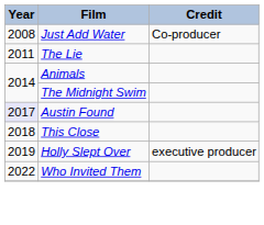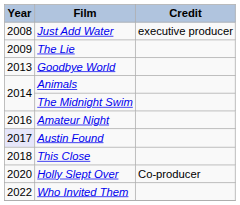Just Add Water | Credit: Co-producer -> executive producer
The Lie | Year: 2011 -> 2009
+ row: 2013 | Goodbye World
+ row: 2016 | Amateur Night
Holly Slept Over | Year: 2019 -> 2020
Holly Slept Over | Credit: executive producer -> Co-producer
